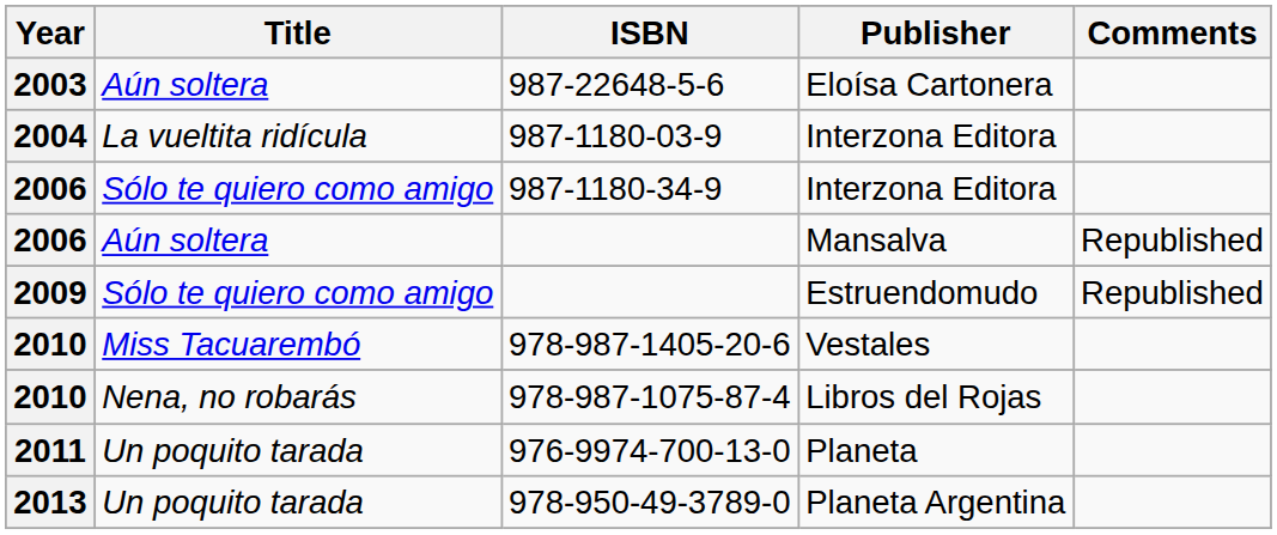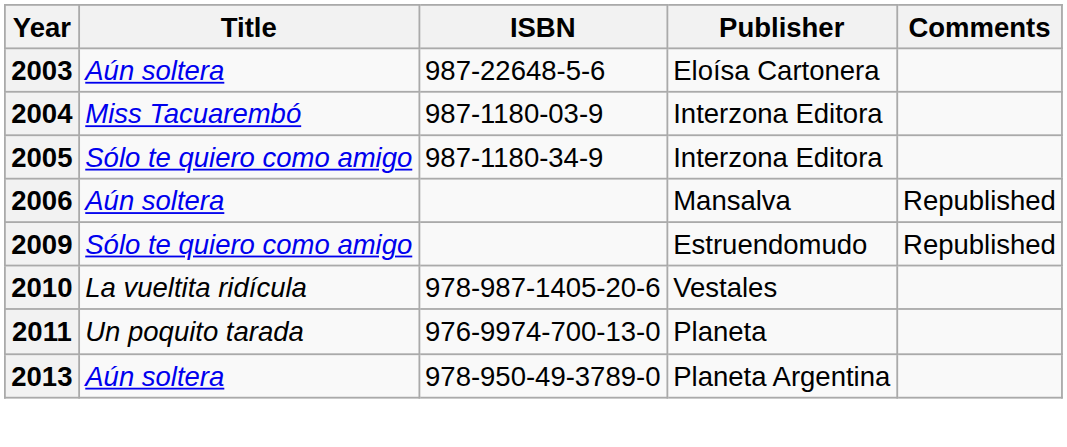987-1180-03-9 | Title: La vueltita ridícula -> Miss Tacuarembó
987-1180-34-9 | Year: 2006 -> 2005
978-987-1405-20-6 | Title: Miss Tacuarembó -> La vueltita ridícula
- row: 2010 | Nena, no robarás | 978-987-1075-87-4 | Libros del Rojas
978-950-49-3789-0 | Title: Un poquito tarada -> Aún soltera
